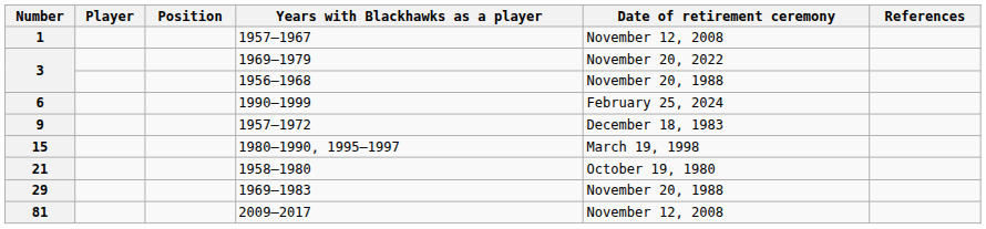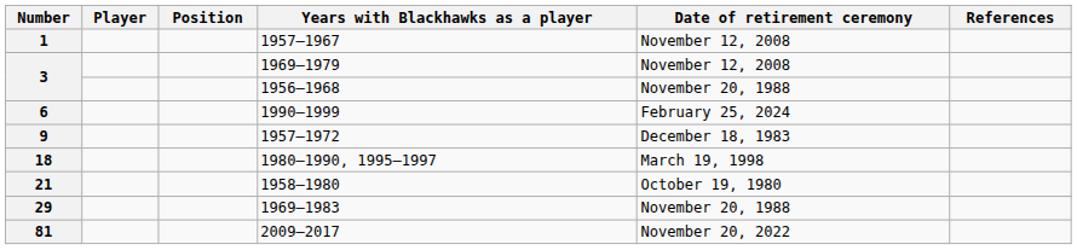1969–1979 | Date of retirement ceremony: November 20, 2022 -> November 12, 2008
1980–1990, 1995–1997 | Number: 15 -> 18
2009–2017 | Date of retirement ceremony: November 12, 2008 -> November 20, 2022
